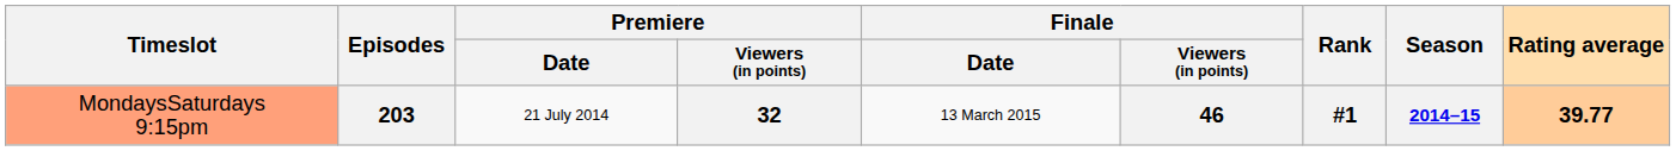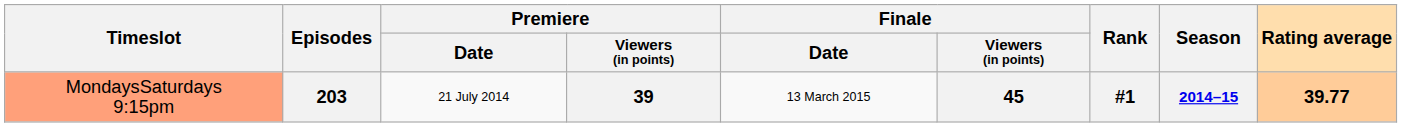203 | Premiere / Viewers (in points): 32 -> 39
203 | Finale / Viewers (in points): 46 -> 45
